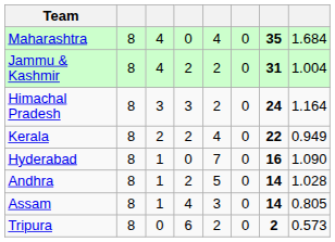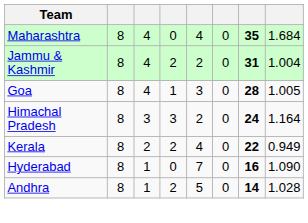+ row: Goa | 8 | 4 | 1 | 3 | 0 | 28 | 1.005
- row: Assam | 8 | 1 | 4 | 3 | 0 | 14 | 0.805
- row: Tripura | 8 | 0 | 6 | 2 | 0 | 2 | 0.573
